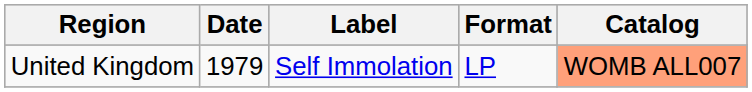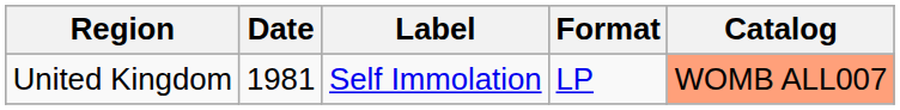United Kingdom | Date: 1979 -> 1981
